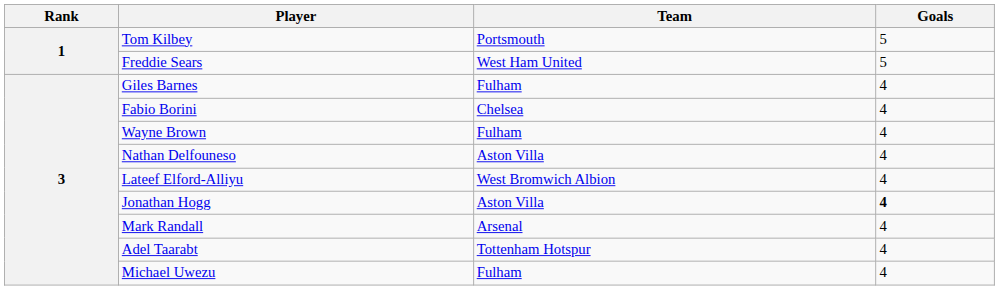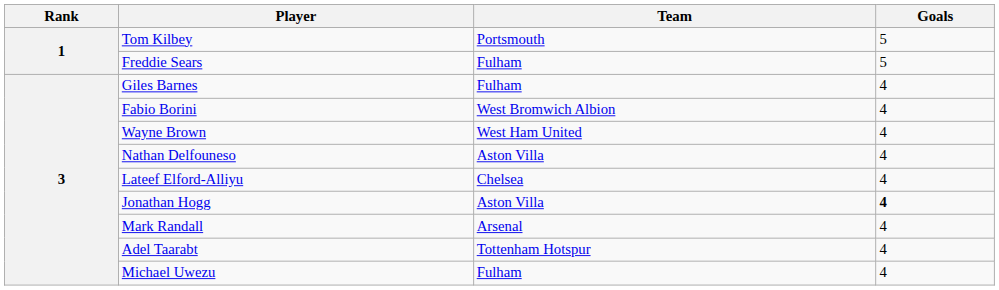Freddie Sears | Team: West Ham United -> Fulham
Fabio Borini | Team: Chelsea -> West Bromwich Albion
Wayne Brown | Team: Fulham -> West Ham United
Lateef Elford-Alliyu | Team: West Bromwich Albion -> Chelsea
